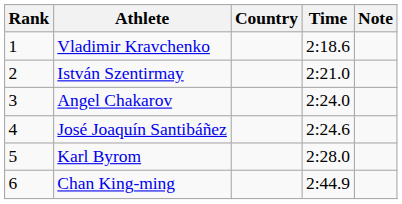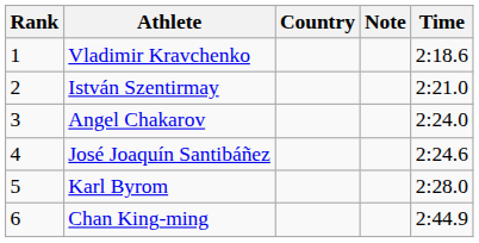columns swapped: Time <-> Note
